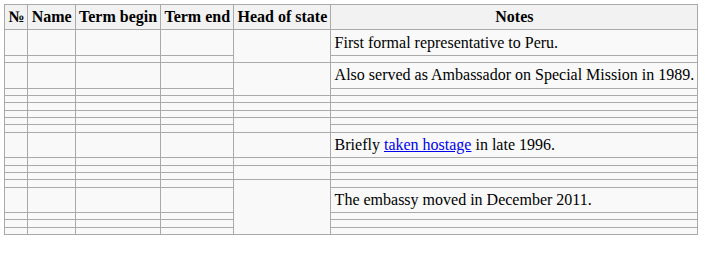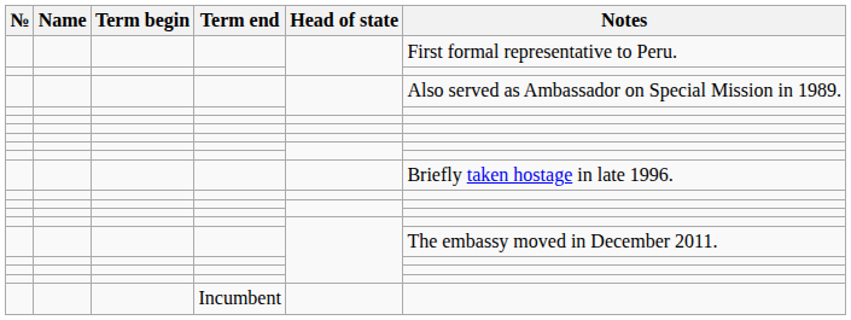+ row: Incumbent
